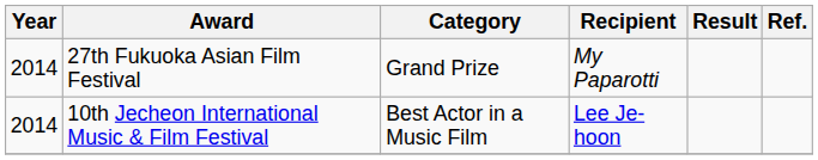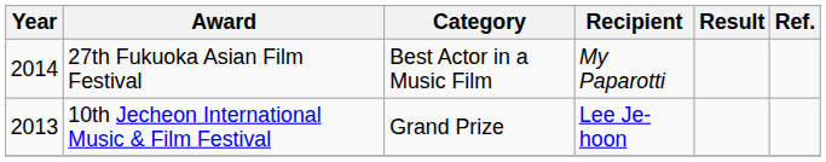27th Fukuoka Asian Film Festival | Category: Grand Prize -> Best Actor in a Music Film
10th Jecheon International Music & Film Festival | Year: 2014 -> 2013
10th Jecheon International Music & Film Festival | Category: Best Actor in a Music Film -> Grand Prize
